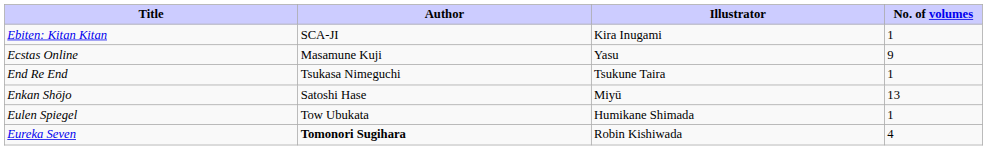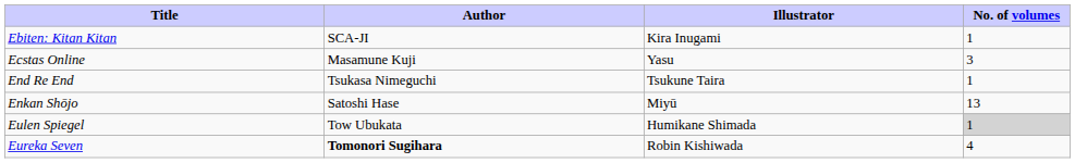Ecstas Online | No. of volumes: 9 -> 3
Eulen Spiegel | No. of volumes: no background -> lightgrey background
